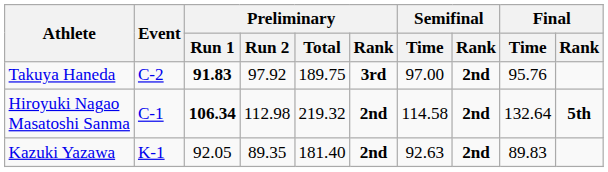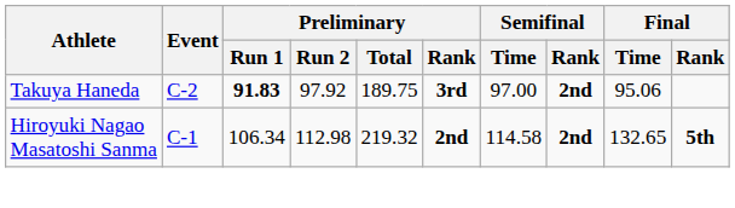Takuya Haneda | Final / Time: 95.76 -> 95.06
Hiroyuki Nagao Masatoshi Sanma | Preliminary / Run 1: bold -> normal
Hiroyuki Nagao Masatoshi Sanma | Final / Time: 132.64 -> 132.65
- row: Kazuki Yazawa | K-1 | 92.05 | 89.35 | 181.40 | 2nd | 92.63 | 2nd | 89.83
